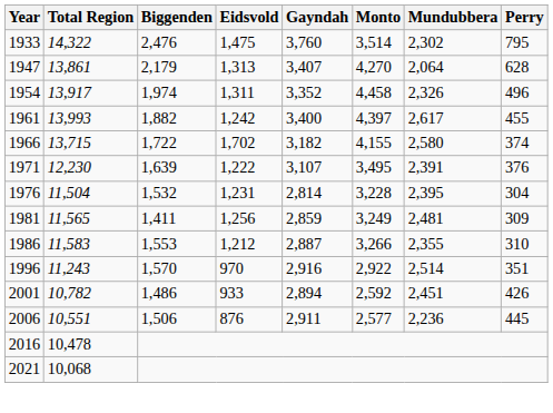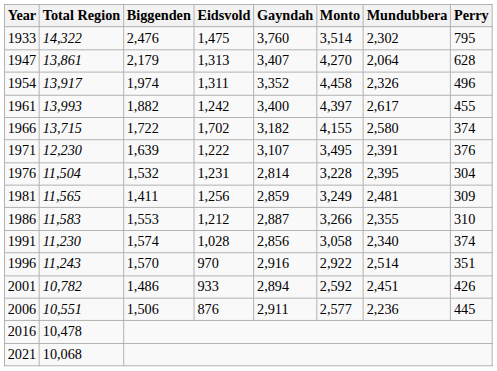+ row: 1991 | 11,230 | 1,574 | 1,028 | 2,856 | 3,058 | 2,340 | 374
